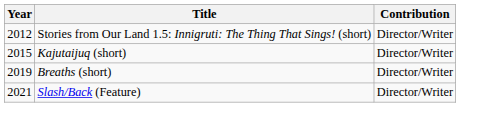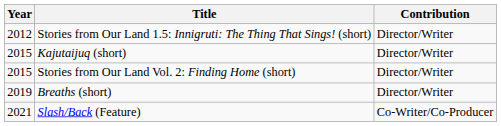+ row: 2015 | Stories from Our Land Vol. 2: Finding Home (short) | Director/Writer
Slash/Back (Feature) | Contribution: Director/Writer -> Co-Writer/Co-Producer
